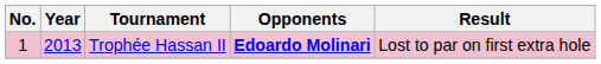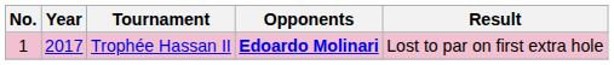Trophée Hassan II | Year: 2013 -> 2017
